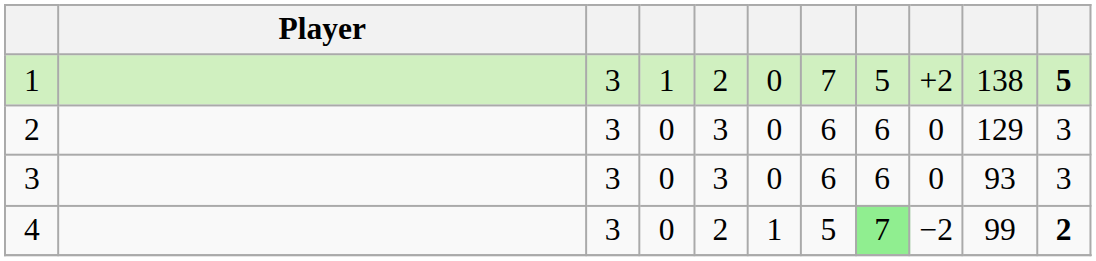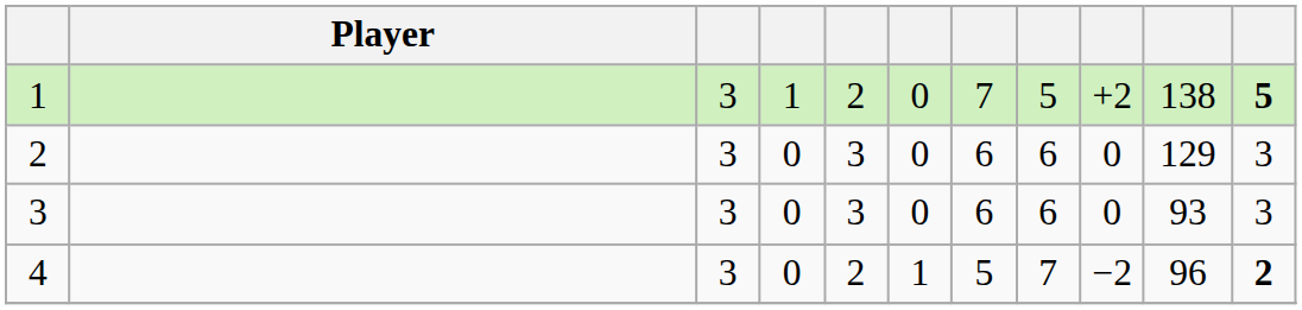4 | column 8: lightgreen background -> no background
4 | column 10: 99 -> 96
